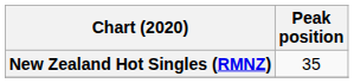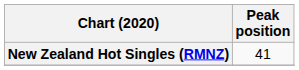New Zealand Hot Singles (RMNZ) | Peak position: 35 -> 41
